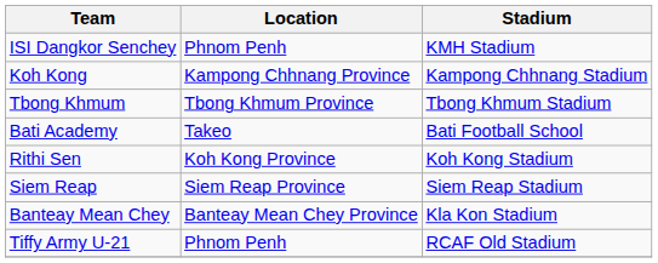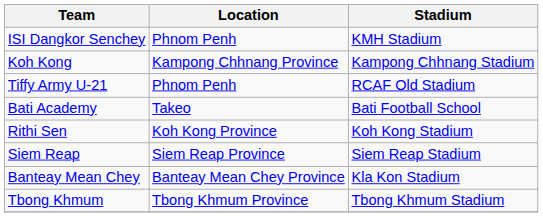rows swapped: Tiffy Army U-21 <-> Tbong Khmum
